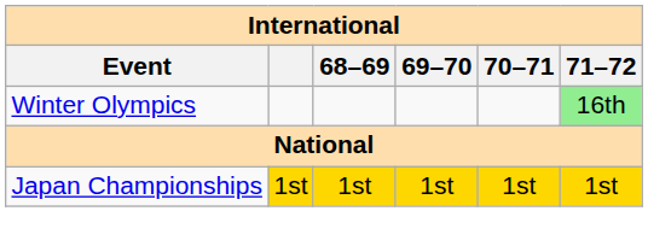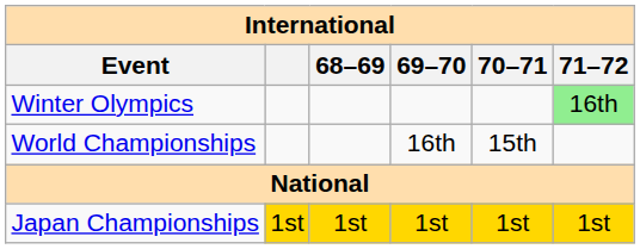+ row: World Championships | 16th | 15th
